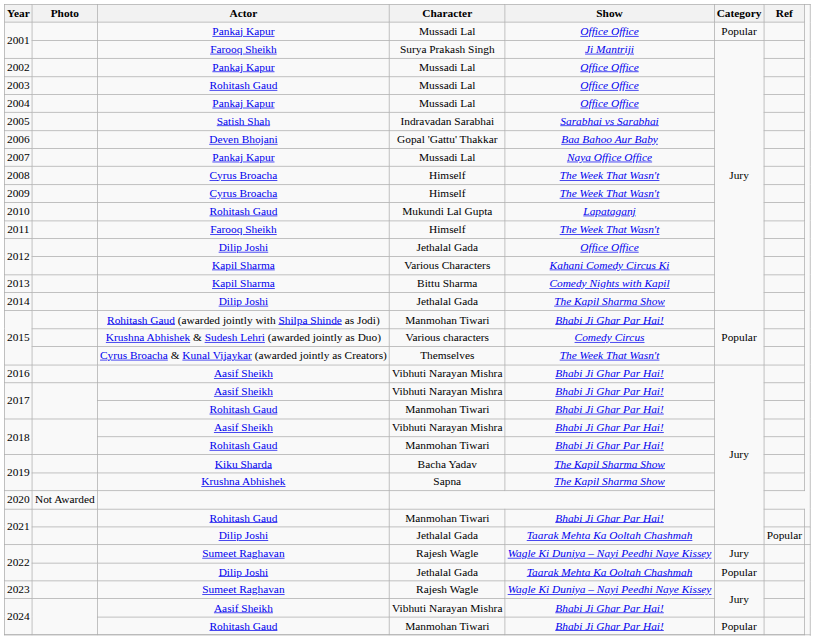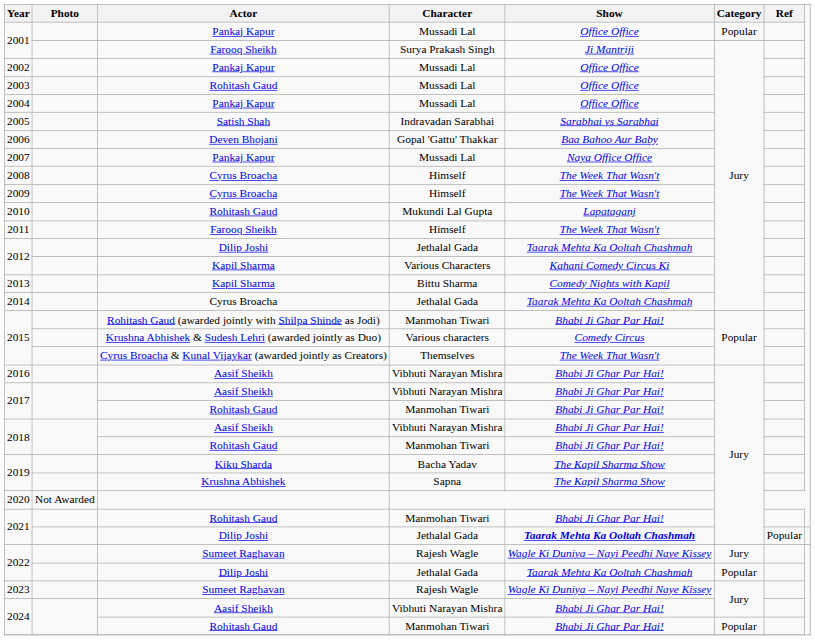2012 / Jethalal Gada | Show: Office Office -> Taarak Mehta Ka Ooltah Chashmah
2014 | Actor: Dilip Joshi -> Cyrus Broacha
2014 | Show: The Kapil Sharma Show -> Taarak Mehta Ka Ooltah Chashmah
2021 / Jethalal Gada | Show: normal -> bold
